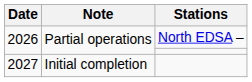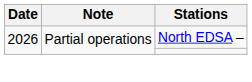- row: 2027 | Initial completion
